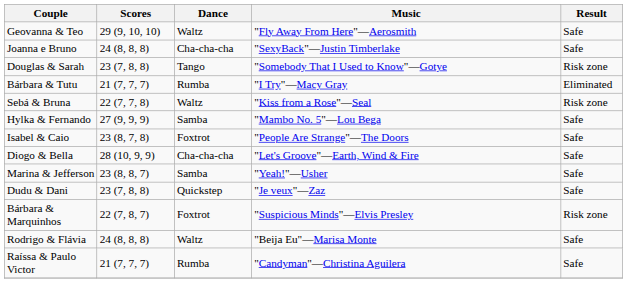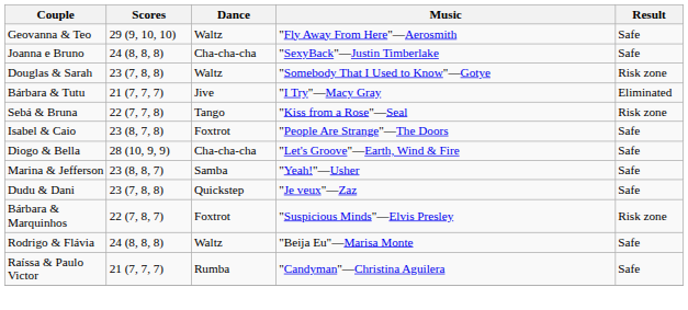Douglas & Sarah | Dance: Tango -> Waltz
Bárbara & Tutu | Dance: Rumba -> Jive
Sebá & Bruna | Dance: Waltz -> Tango
- row: Hylka & Fernando | 27 (9, 9, 9) | Samba | "Mambo No. 5"—Lou Bega | Safe
